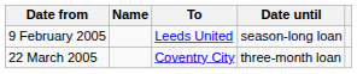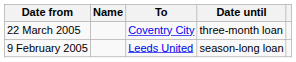rows swapped: 9 February 2005 <-> 22 March 2005
